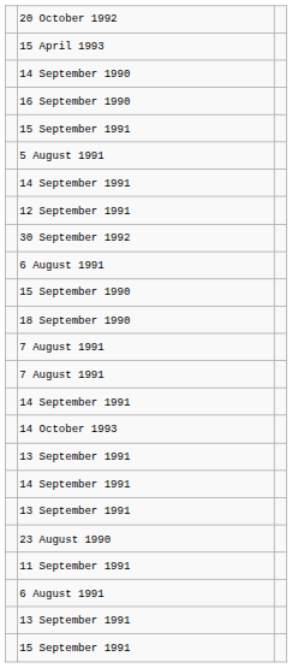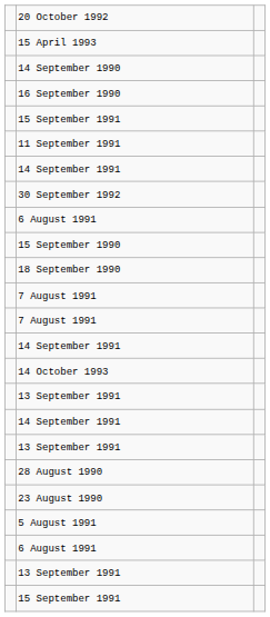rows swapped: 11 September 1991 <-> 5 August 1991
- row: 12 September 1991
+ row: 28 August 1990
